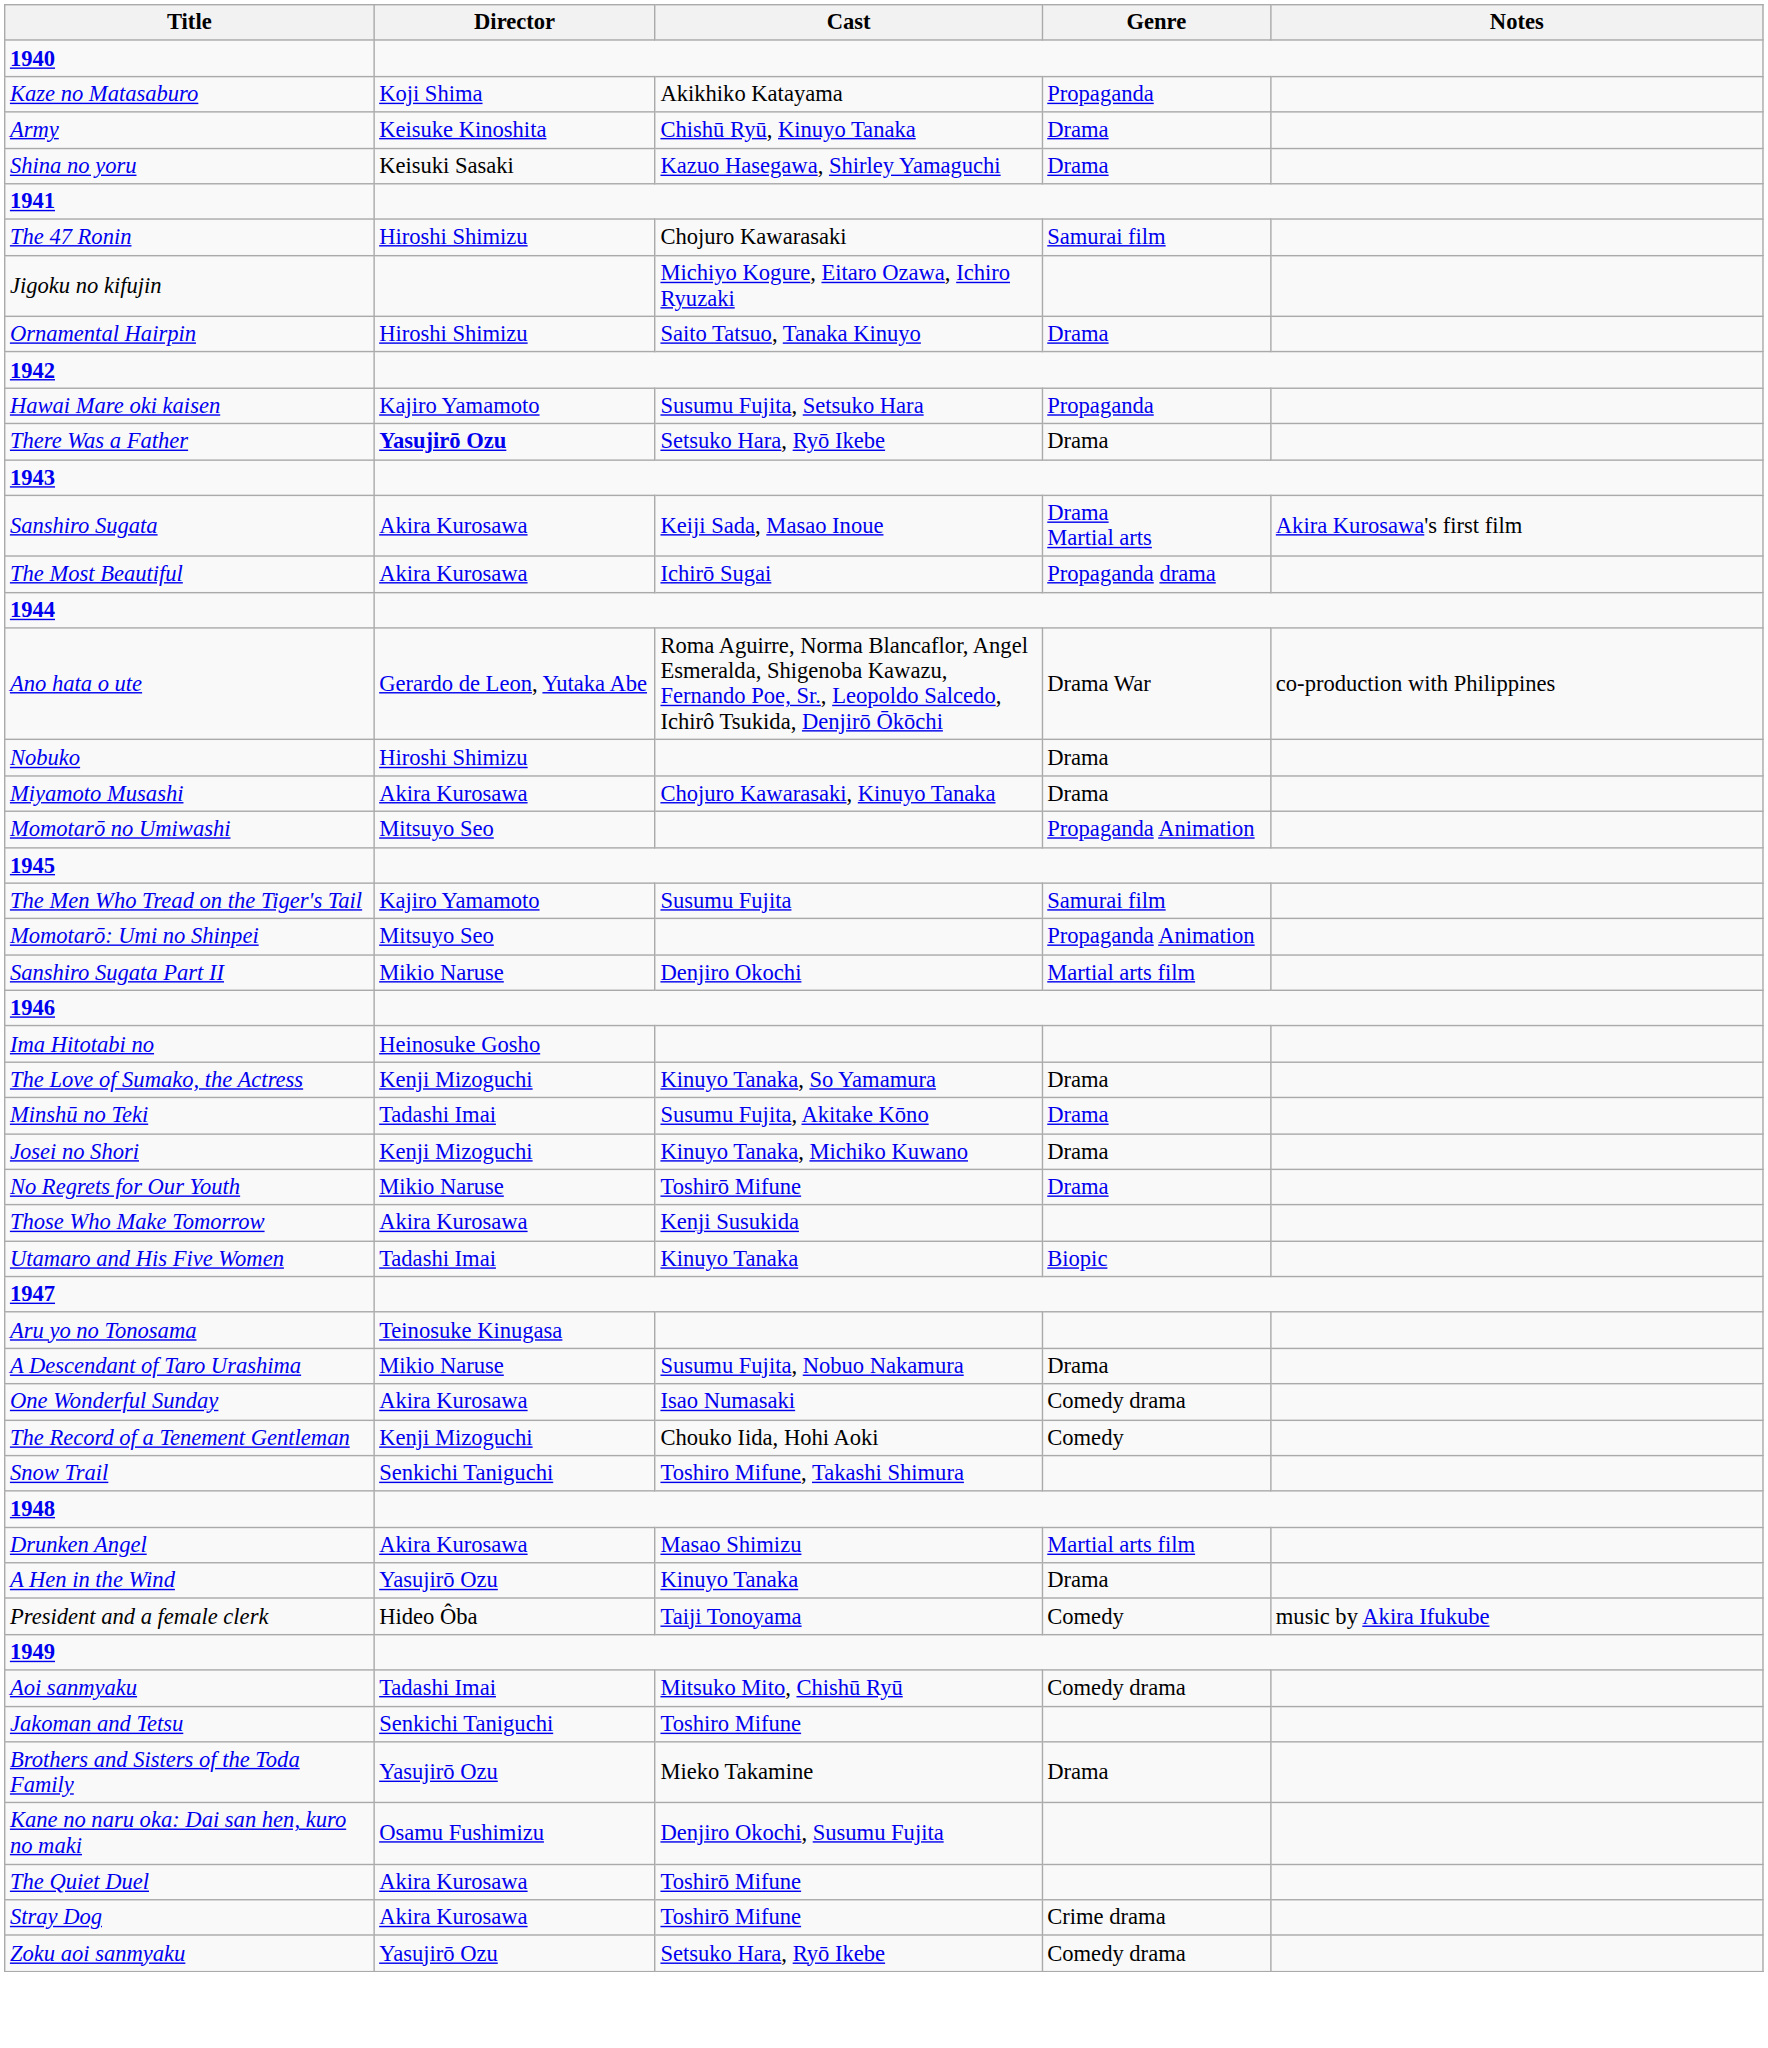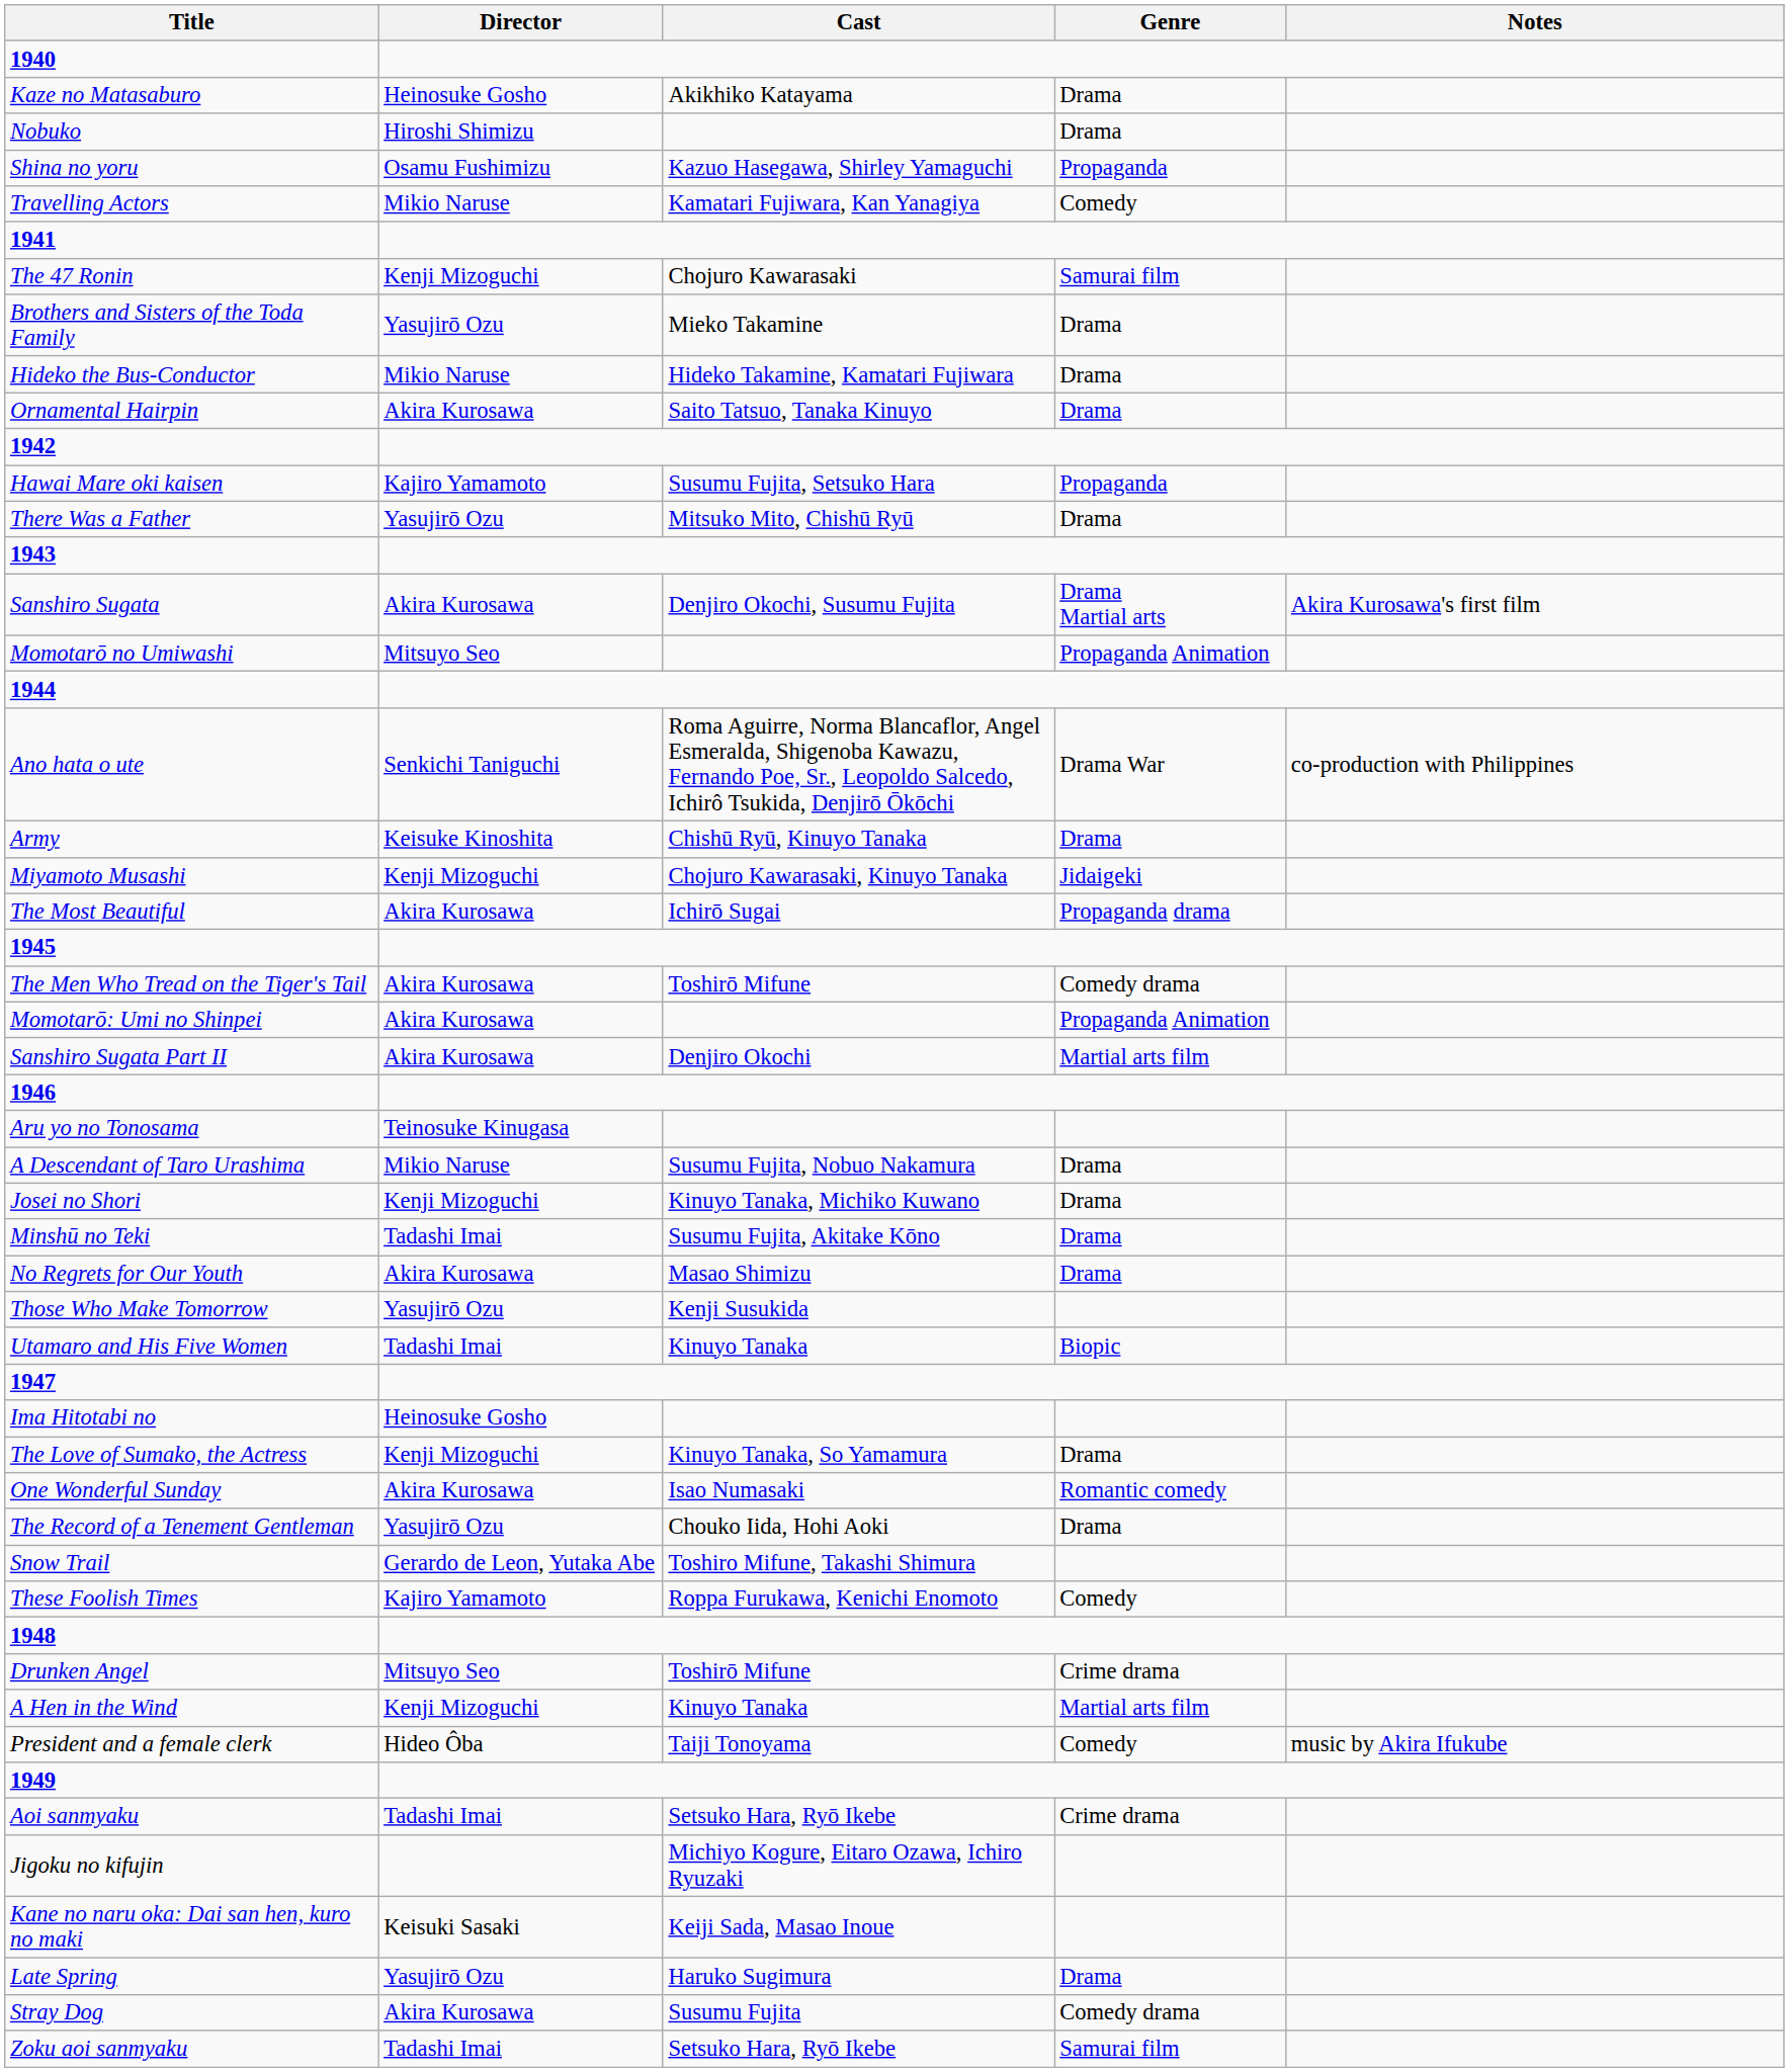Kaze no Matasaburo | Director: Koji Shima -> Heinosuke Gosho
Kaze no Matasaburo | Genre: Propaganda -> Drama
rows swapped: Nobuko <-> Army
Shina no yoru | Director: Keisuki Sasaki -> Osamu Fushimizu
Shina no yoru | Genre: Drama -> Propaganda
+ row: Travelling Actors | Mikio Naruse | Kamatari Fujiwara, Kan Yanagiya | Comedy
The 47 Ronin | Director: Hiroshi Shimizu -> Kenji Mizoguchi
rows swapped: Brothers and Sisters of the Toda Family <-> Jigoku no kifujin
+ row: Hideko the Bus-Conductor | Mikio Naruse | Hideko Takamine, Kamatari Fujiwara | Drama
Ornamental Hairpin | Director: Hiroshi Shimizu -> Akira Kurosawa
There Was a Father | Director: bold -> normal
There Was a Father | Cast: Setsuko Hara, Ryō Ikebe -> Mitsuko Mito, Chishū Ryū
Sanshiro Sugata | Cast: Keiji Sada, Masao Inoue -> Denjiro Okochi, Susumu Fujita
rows swapped: Momotarō no Umiwashi <-> The Most Beautiful
Ano hata o ute | Director: Gerardo de Leon, Yutaka Abe -> Senkichi Taniguchi
Miyamoto Musashi | Director: Akira Kurosawa -> Kenji Mizoguchi
Miyamoto Musashi | Genre: Drama -> Jidaigeki
The Men Who Tread on the Tiger's Tail | Director: Kajiro Yamamoto -> Akira Kurosawa
The Men Who Tread on the Tiger's Tail | Cast: Susumu Fujita -> Toshirō Mifune
The Men Who Tread on the Tiger's Tail | Genre: Samurai film -> Comedy drama
Momotarō: Umi no Shinpei | Director: Mitsuyo Seo -> Akira Kurosawa
Sanshiro Sugata Part II | Director: Mikio Naruse -> Akira Kurosawa
rows swapped: Aru yo no Tonosama <-> Ima Hitotabi no
rows swapped: A Descendant of Taro Urashima <-> The Love of Sumako, the Actress
rows swapped: Josei no Shori <-> Minshū no Teki
No Regrets for Our Youth | Director: Mikio Naruse -> Akira Kurosawa
No Regrets for Our Youth | Cast: Toshirō Mifune -> Masao Shimizu
Those Who Make Tomorrow | Director: Akira Kurosawa -> Yasujirō Ozu
One Wonderful Sunday | Genre: Comedy drama -> Romantic comedy
The Record of a Tenement Gentleman | Director: Kenji Mizoguchi -> Yasujirō Ozu
The Record of a Tenement Gentleman | Genre: Comedy -> Drama
Snow Trail | Director: Senkichi Taniguchi -> Gerardo de Leon, Yutaka Abe
+ row: These Foolish Times | Kajiro Yamamoto | Roppa Furukawa, Kenichi Enomoto | Comedy
Drunken Angel | Director: Akira Kurosawa -> Mitsuyo Seo
Drunken Angel | Cast: Masao Shimizu -> Toshirō Mifune
Drunken Angel | Genre: Martial arts film -> Crime drama
A Hen in the Wind | Director: Yasujirō Ozu -> Kenji Mizoguchi
A Hen in the Wind | Genre: Drama -> Martial arts film
Aoi sanmyaku | Cast: Mitsuko Mito, Chishū Ryū -> Setsuko Hara, Ryō Ikebe
Aoi sanmyaku | Genre: Comedy drama -> Crime drama
- row: Jakoman and Tetsu | Senkichi Taniguchi | Toshiro Mifune
Kane no naru oka: Dai san hen, kuro no maki | Director: Osamu Fushimizu -> Keisuki Sasaki
Kane no naru oka: Dai san hen, kuro no maki | Cast: Denjiro Okochi, Susumu Fujita -> Keiji Sada, Masao Inoue
+ row: Late Spring | Yasujirō Ozu | Haruko Sugimura | Drama
- row: The Quiet Duel | Akira Kurosawa | Toshirō Mifune
Stray Dog | Cast: Toshirō Mifune -> Susumu Fujita
Stray Dog | Genre: Crime drama -> Comedy drama
Zoku aoi sanmyaku | Director: Yasujirō Ozu -> Tadashi Imai
Zoku aoi sanmyaku | Genre: Comedy drama -> Samurai film
